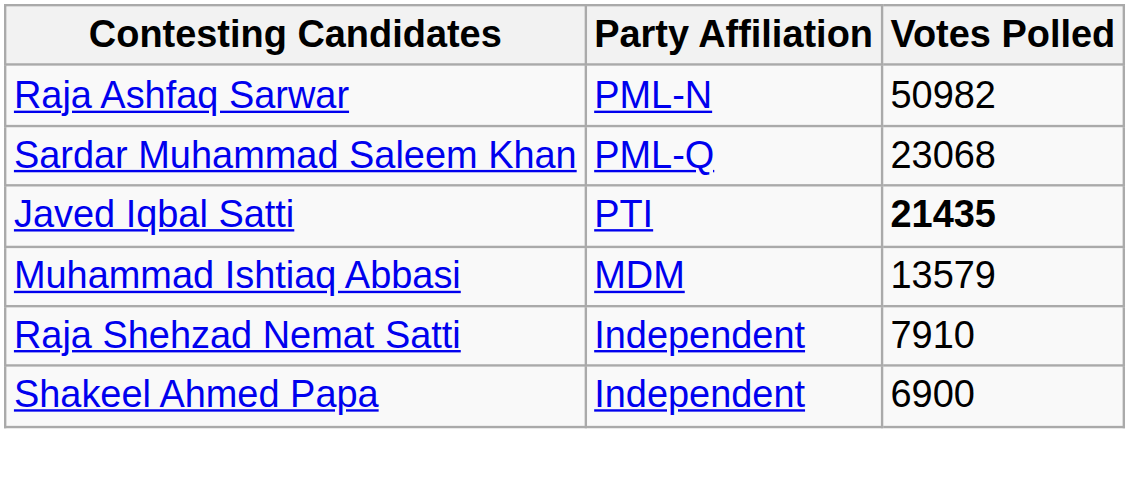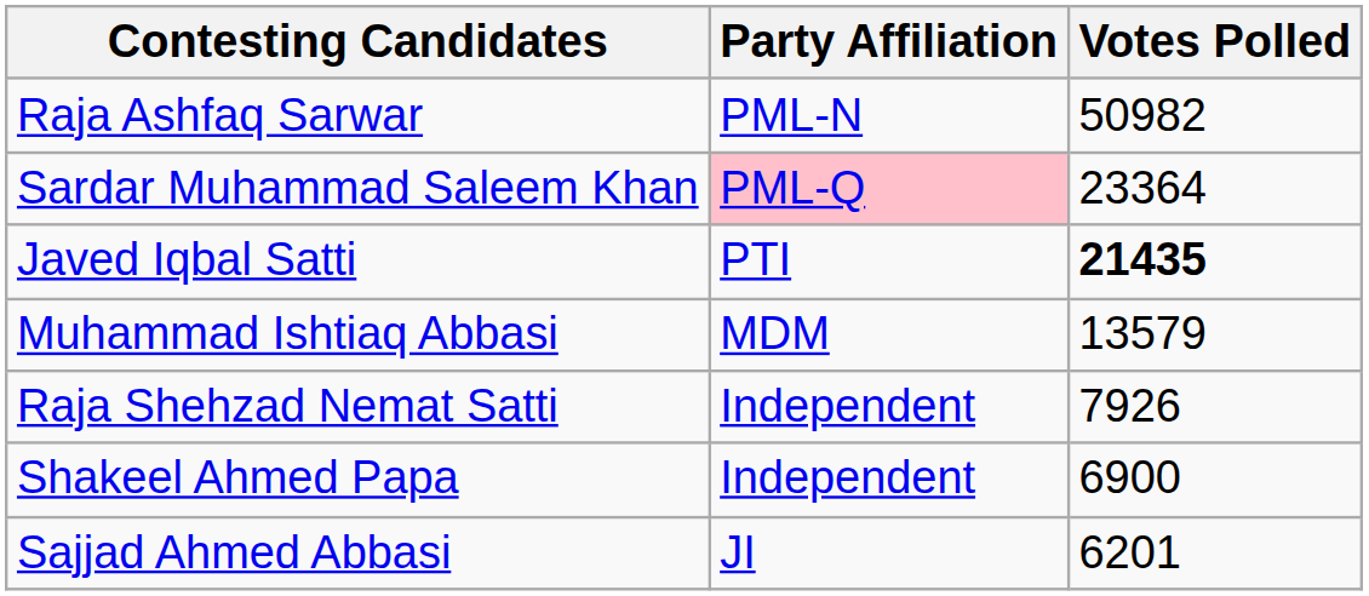Sardar Muhammad Saleem Khan | Party Affiliation: no background -> pink background
Sardar Muhammad Saleem Khan | Votes Polled: 23068 -> 23364
Raja Shehzad Nemat Satti | Votes Polled: 7910 -> 7926
+ row: Sajjad Ahmed Abbasi | JI | 6201
